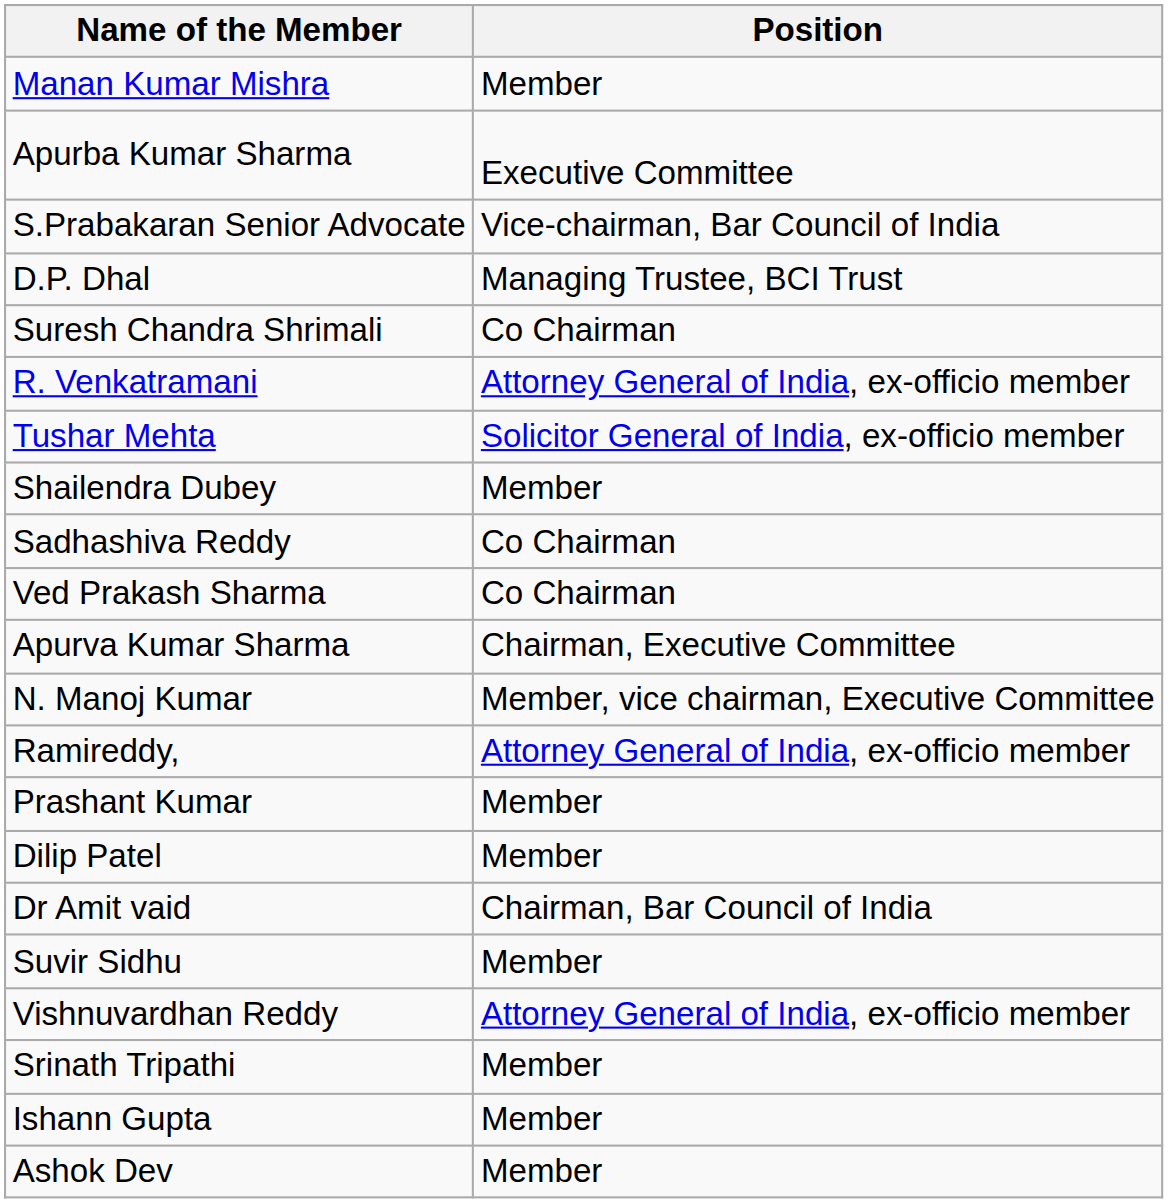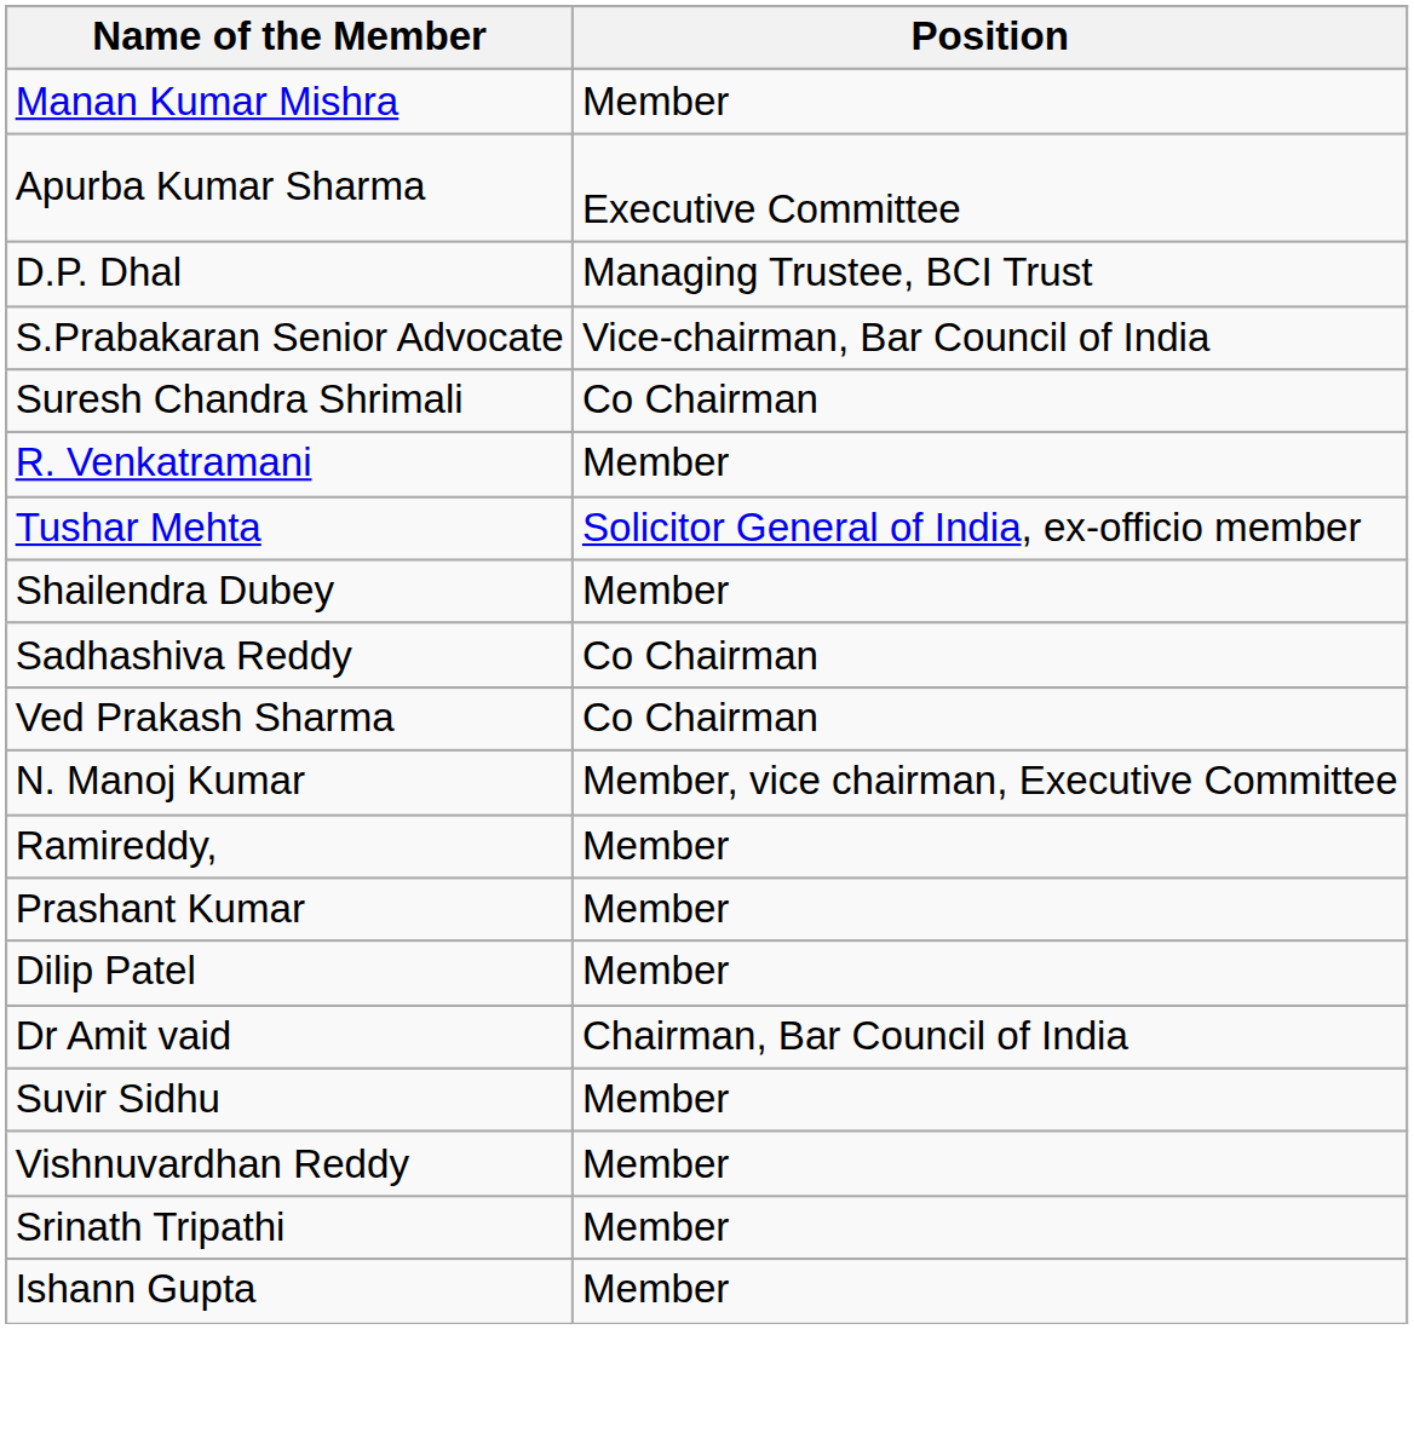rows swapped: S.Prabakaran Senior Advocate <-> D.P. Dhal
R. Venkatramani | Position: Attorney General of India, ex-officio member -> Member
- row: Apurva Kumar Sharma | Chairman, Executive Committee
Ramireddy, | Position: Attorney General of India, ex-officio member -> Member
Vishnuvardhan Reddy | Position: Attorney General of India, ex-officio member -> Member
- row: Ashok Dev | Member
